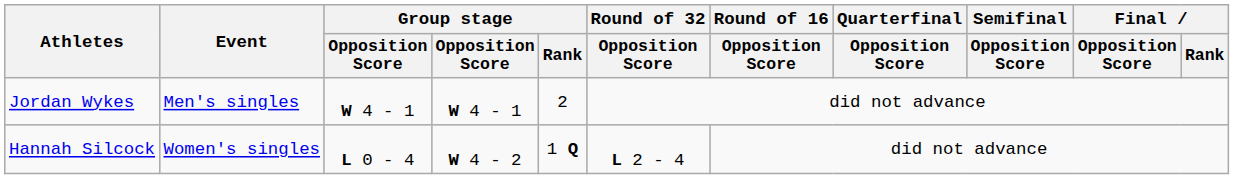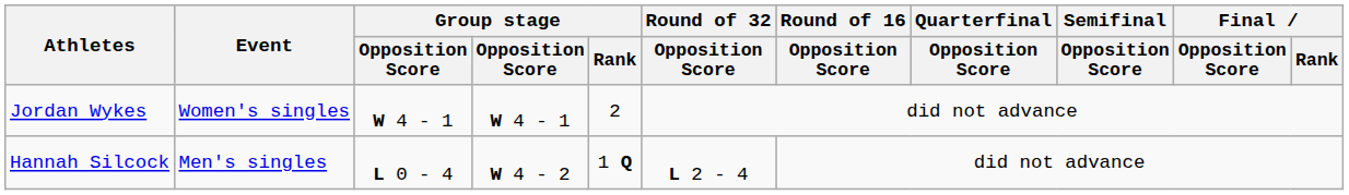Jordan Wykes | Event: Men's singles -> Women's singles
Hannah Silcock | Event: Women's singles -> Men's singles
